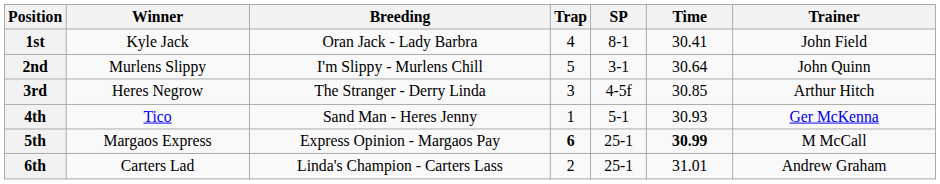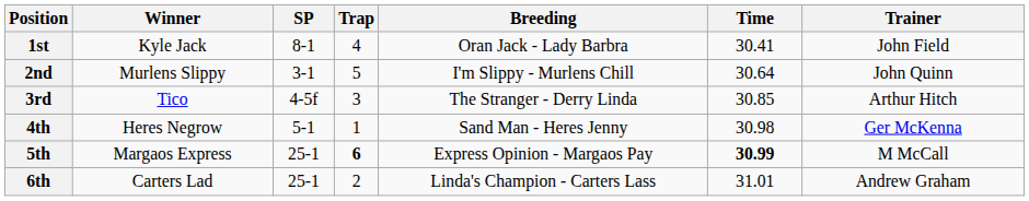columns swapped: Breeding <-> SP
3rd | Winner: Heres Negrow -> Tico
4th | Winner: Tico -> Heres Negrow
4th | Time: 30.93 -> 30.98
